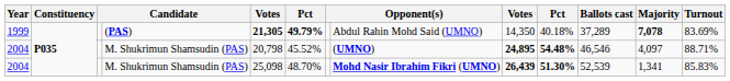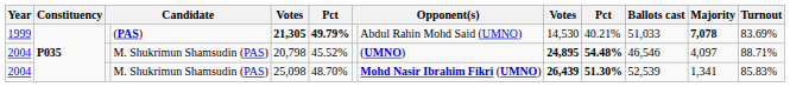1999 | column 9: 14,350 -> 14,530
1999 | column 10: 40.18% -> 40.21%
1999 | Ballots cast: 37,289 -> 51,033
